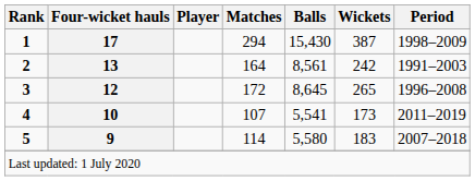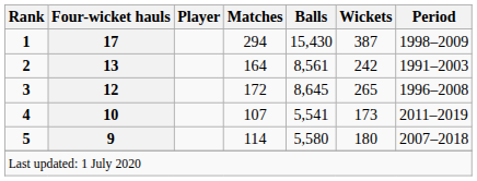5 | Wickets: 183 -> 180
